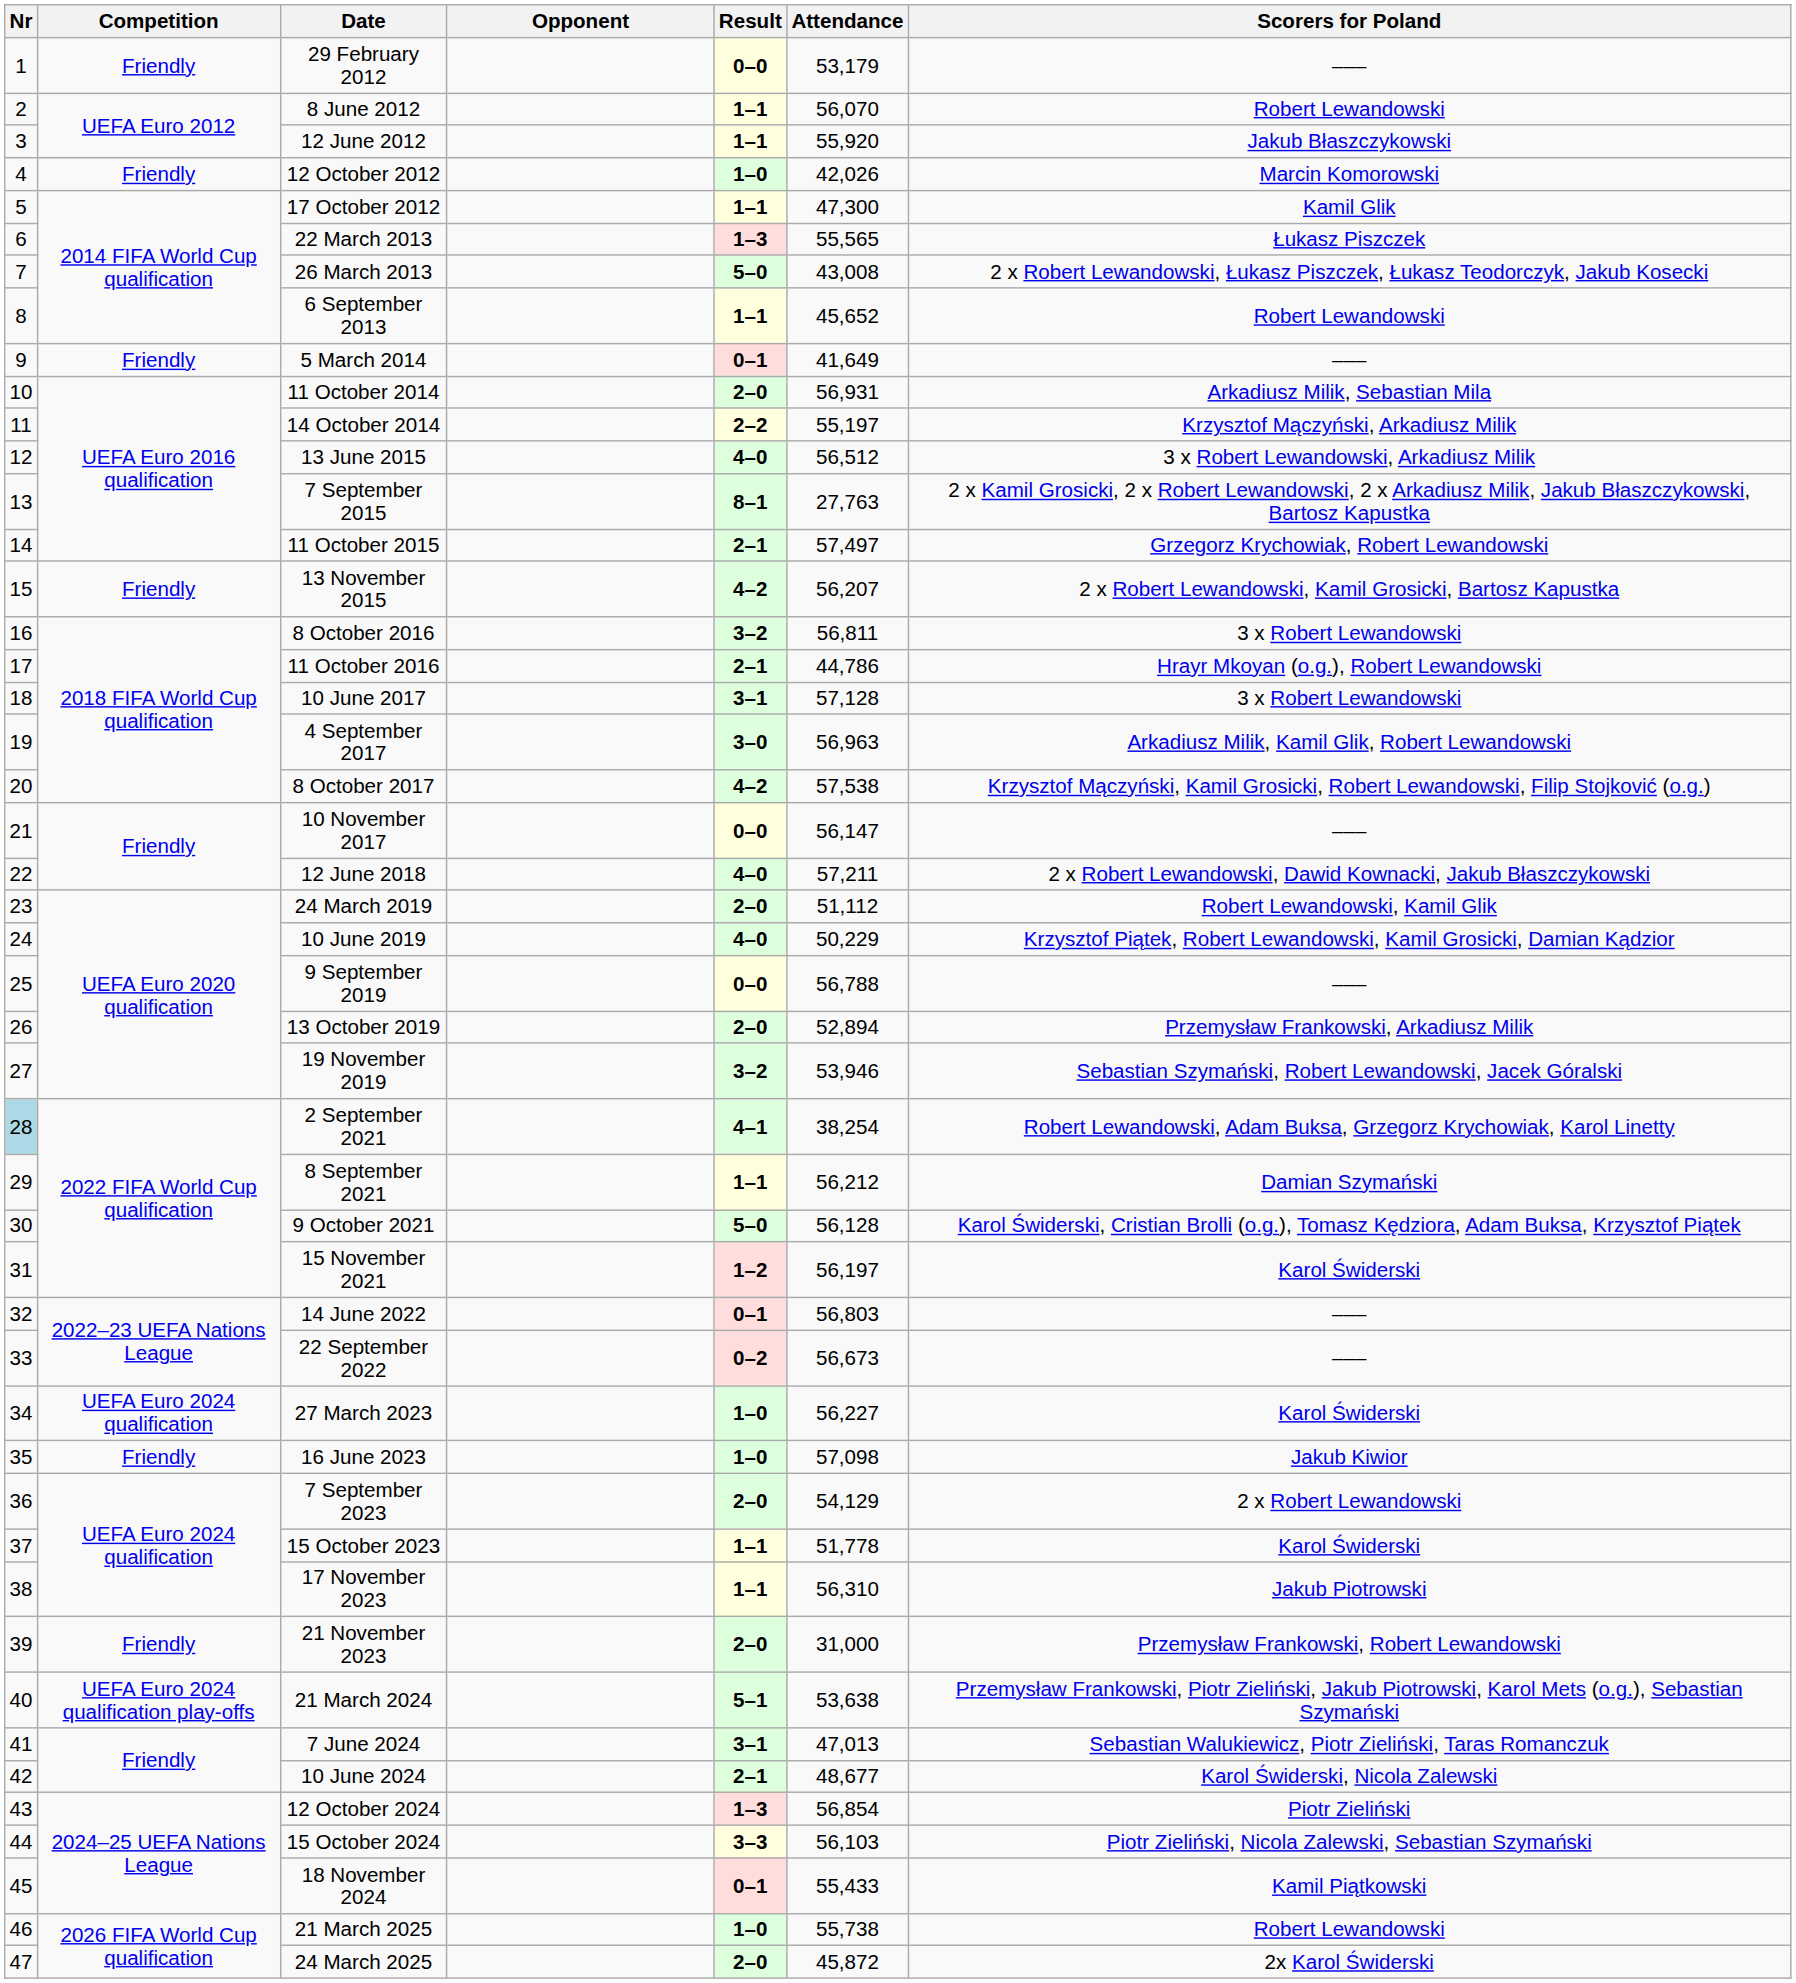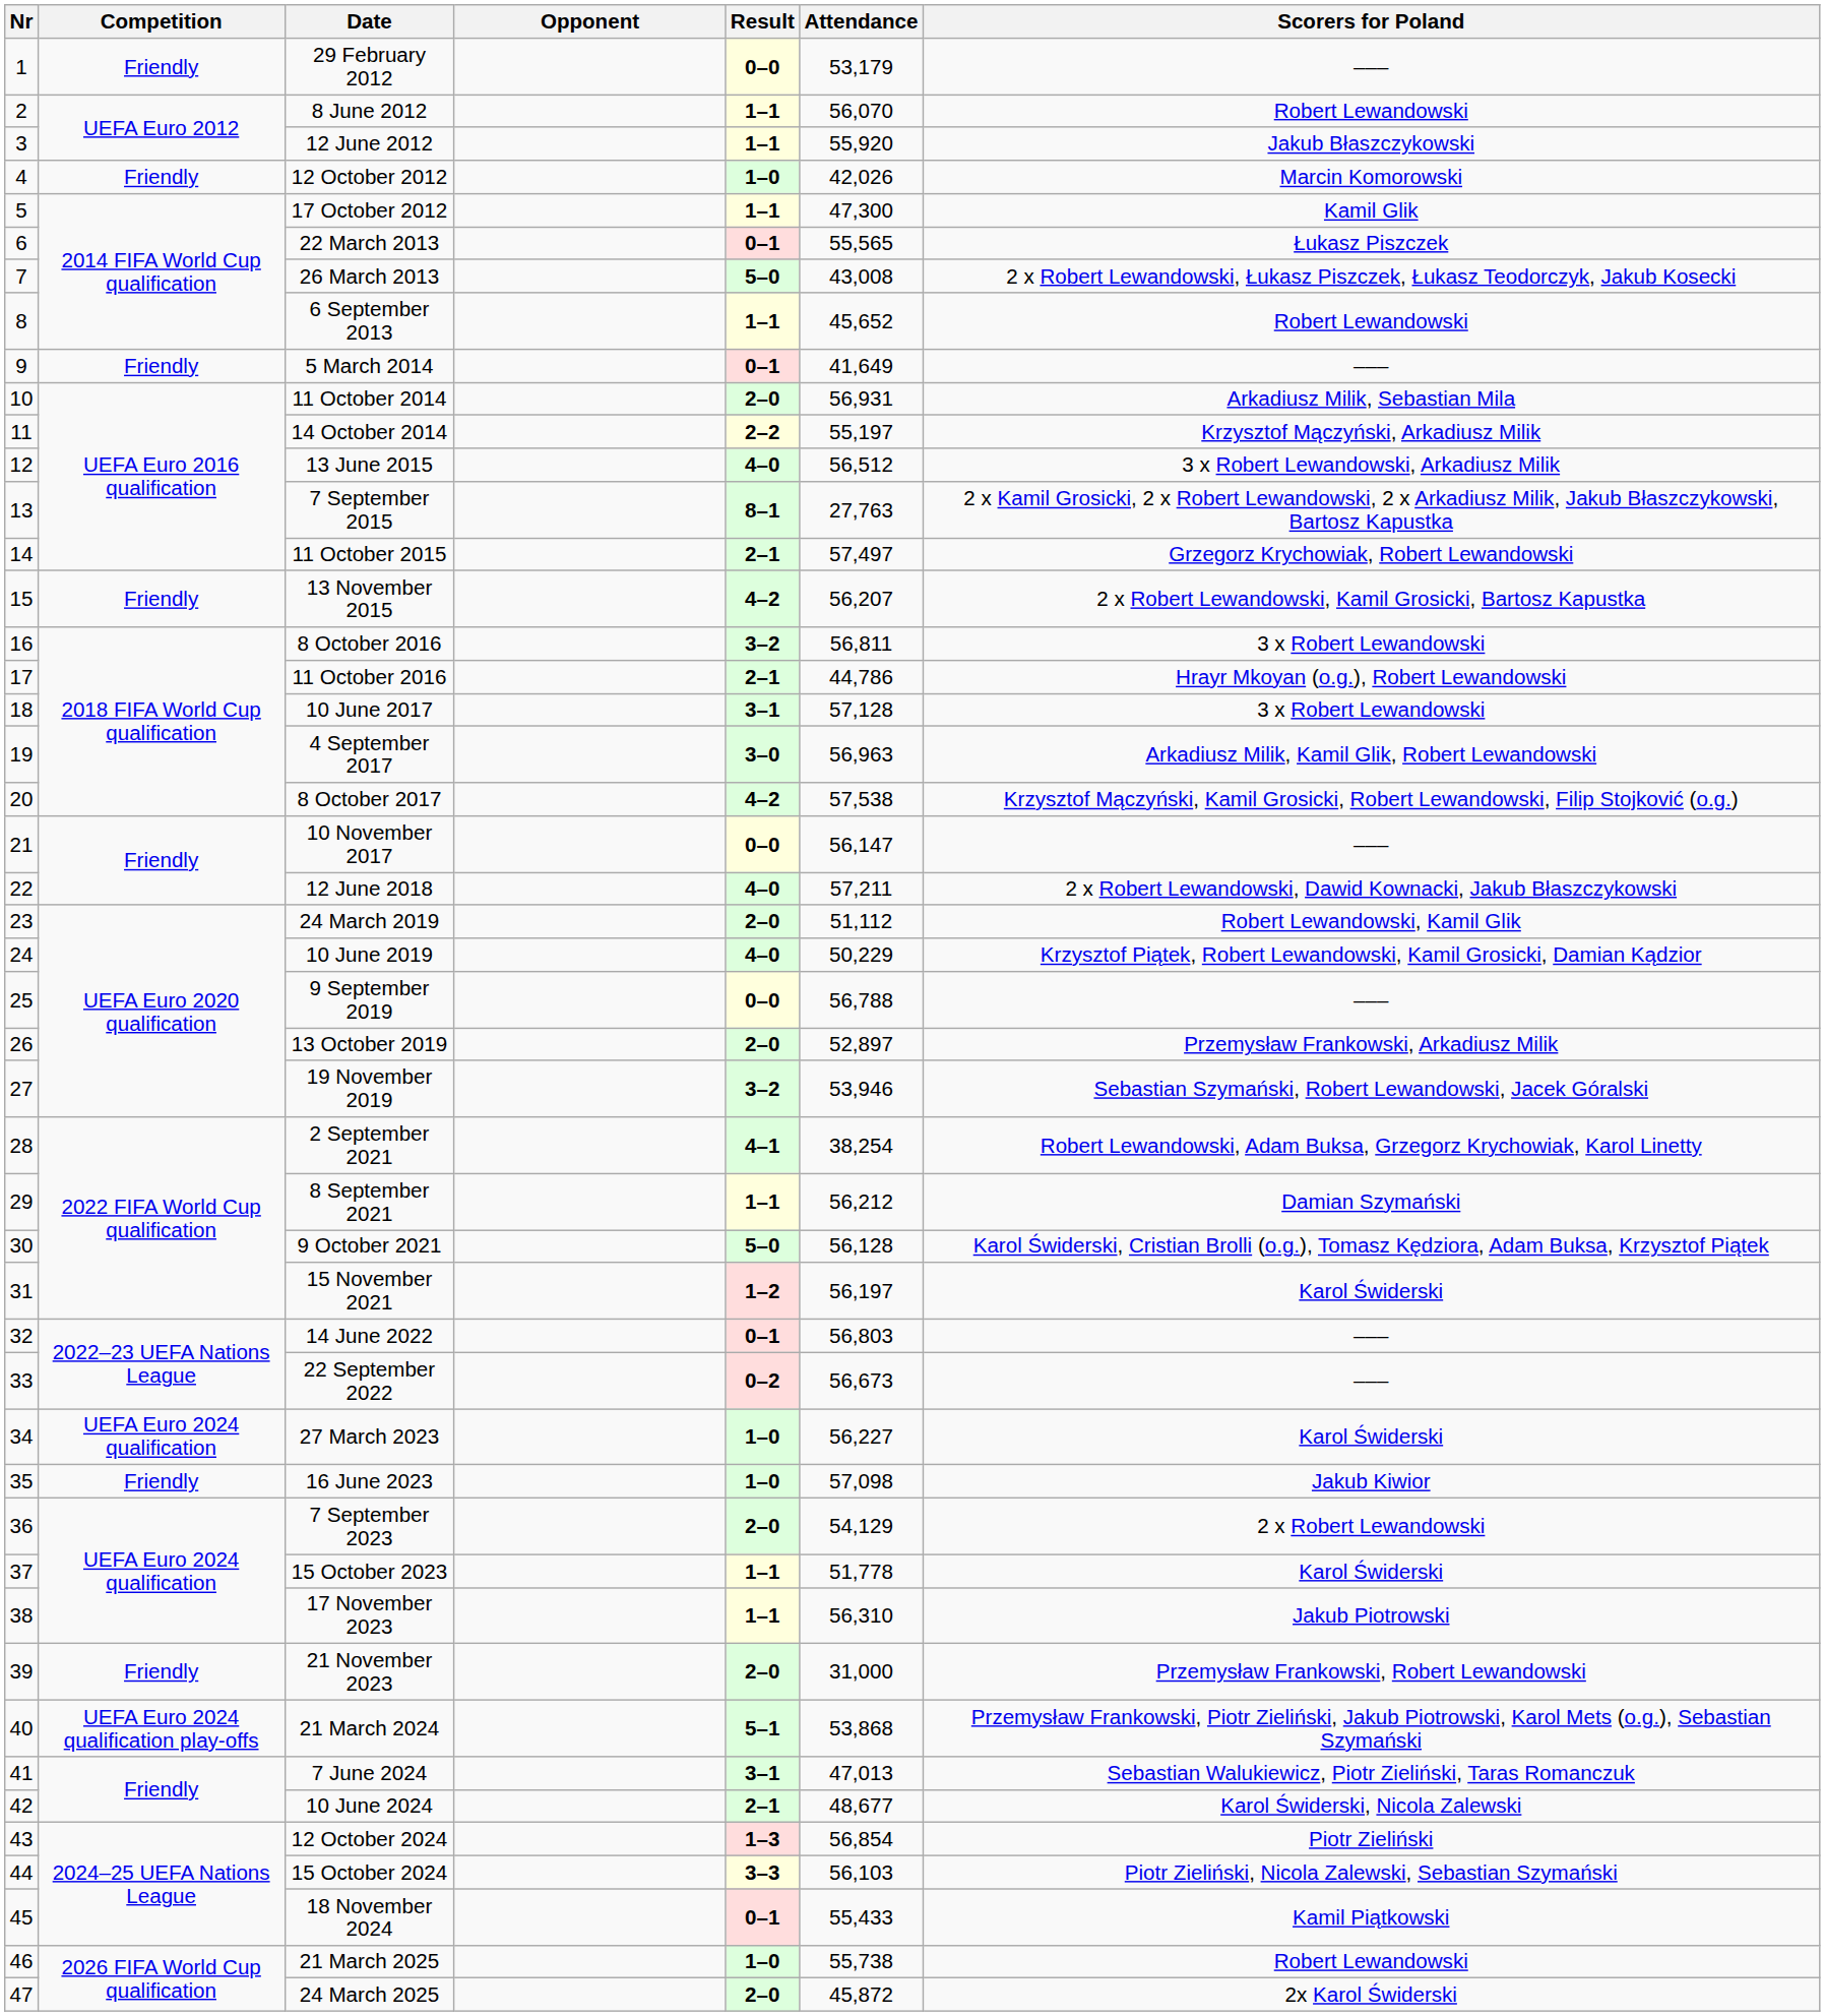22 March 2013 | Result: 1–3 -> 0–1
13 October 2019 | Attendance: 52,894 -> 52,897
2 September 2021 | Nr: lightblue background -> no background
21 March 2024 | Attendance: 53,638 -> 53,868
